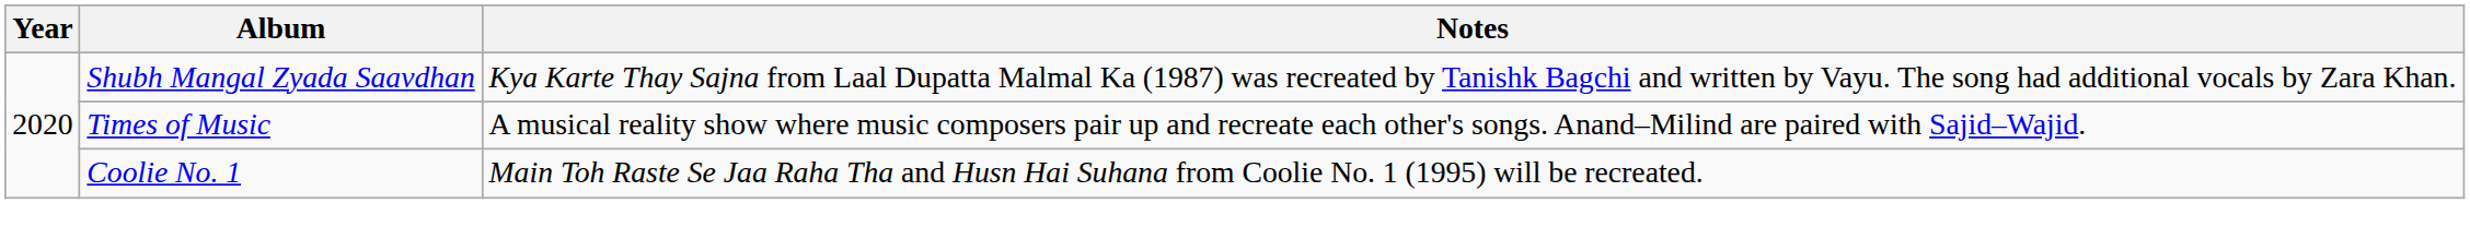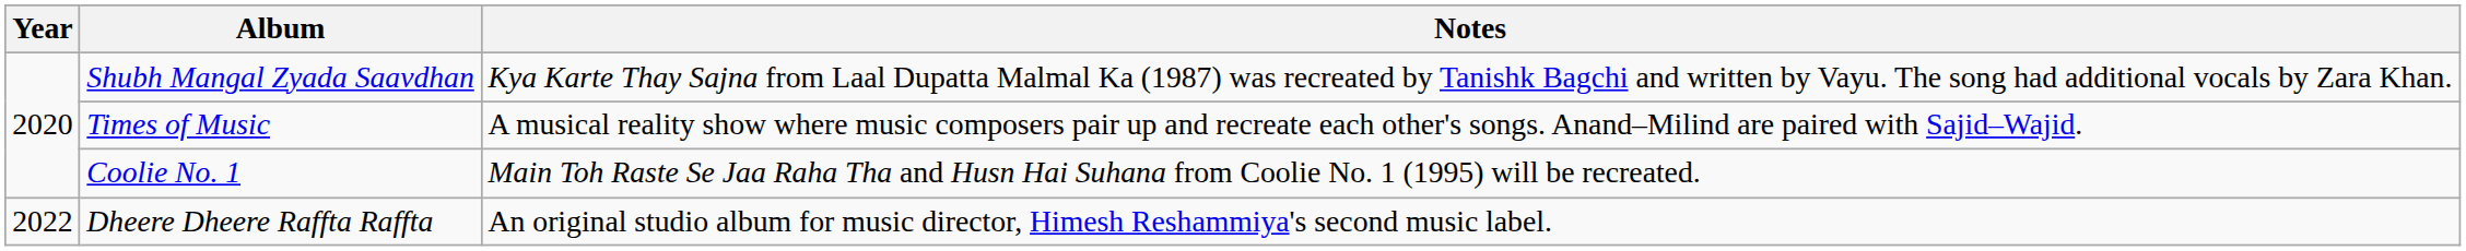+ row: 2022 | Dheere Dheere Raffta Raffta | An original studio album for music director, Himesh Reshammiya's second music label.
